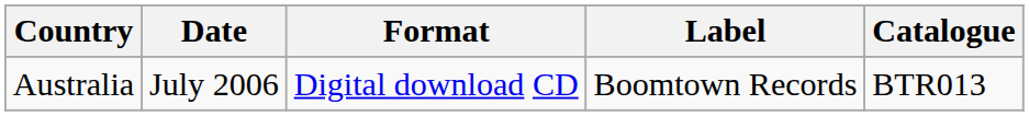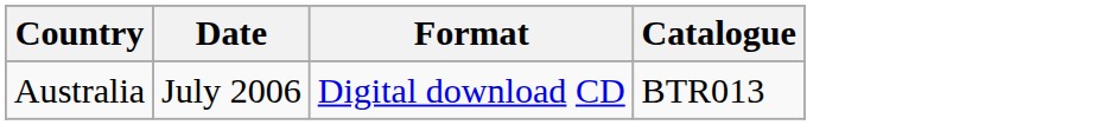- column: Label | Boomtown Records
